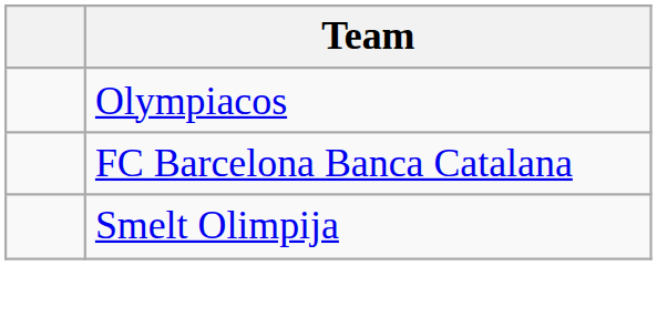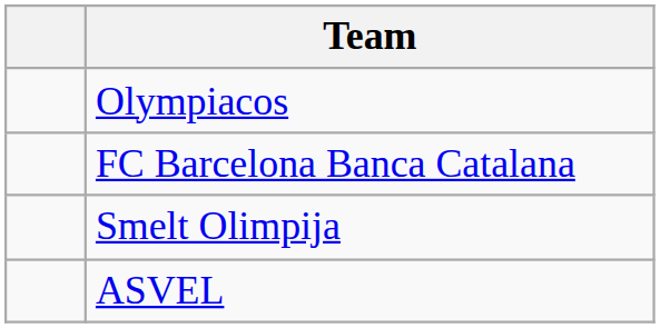+ row: ASVEL
